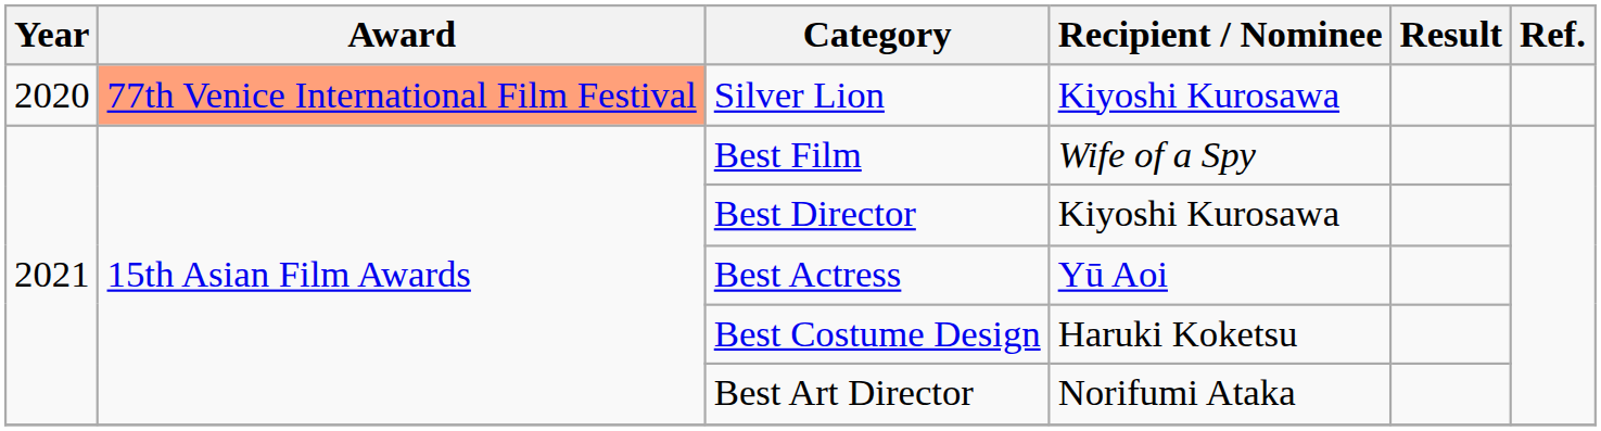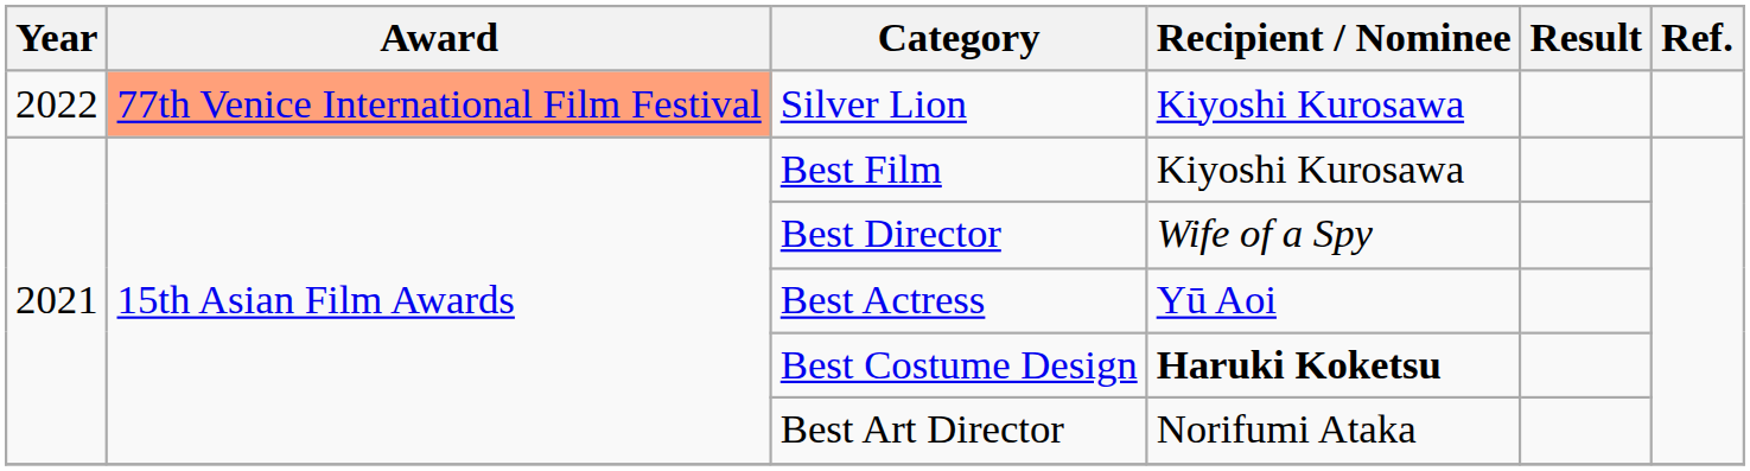Silver Lion | Year: 2020 -> 2022
Best Film | Recipient / Nominee: Wife of a Spy -> Kiyoshi Kurosawa
Best Director | Recipient / Nominee: Kiyoshi Kurosawa -> Wife of a Spy
Best Costume Design | Recipient / Nominee: normal -> bold
